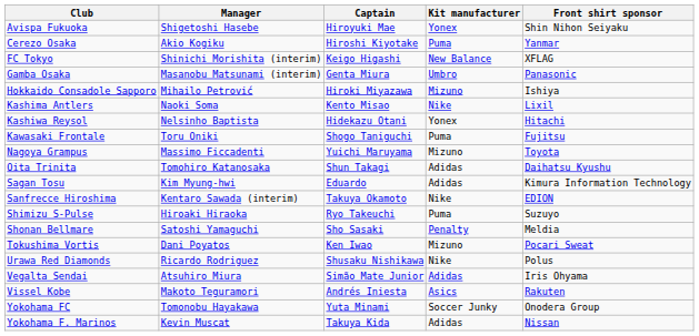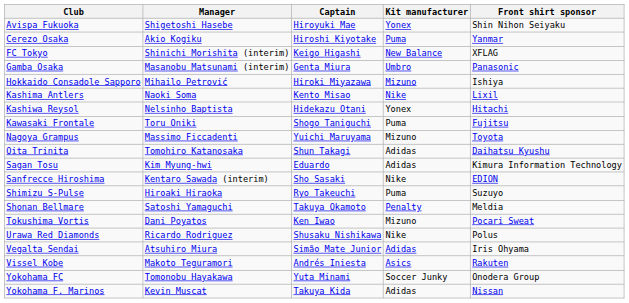Sanfrecce Hiroshima | Captain: Takuya Okamoto -> Sho Sasaki
Shonan Bellmare | Captain: Sho Sasaki -> Takuya Okamoto
